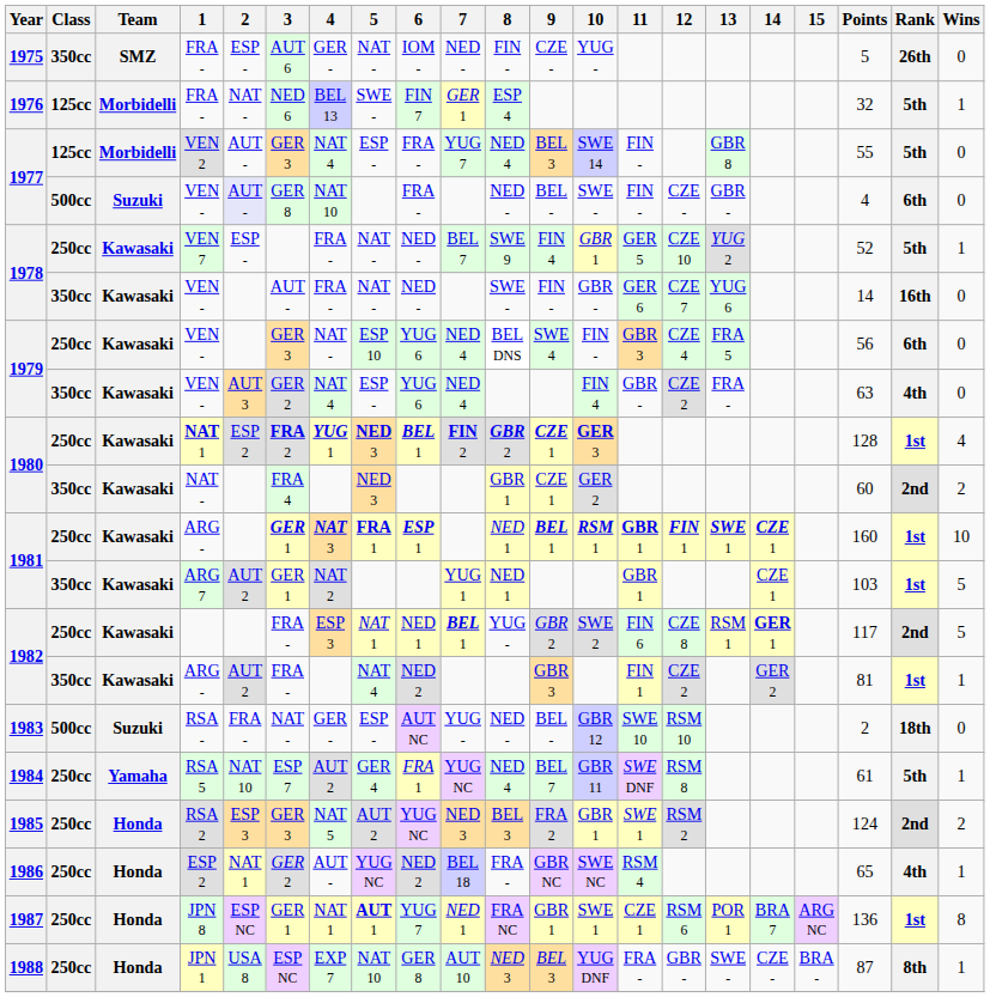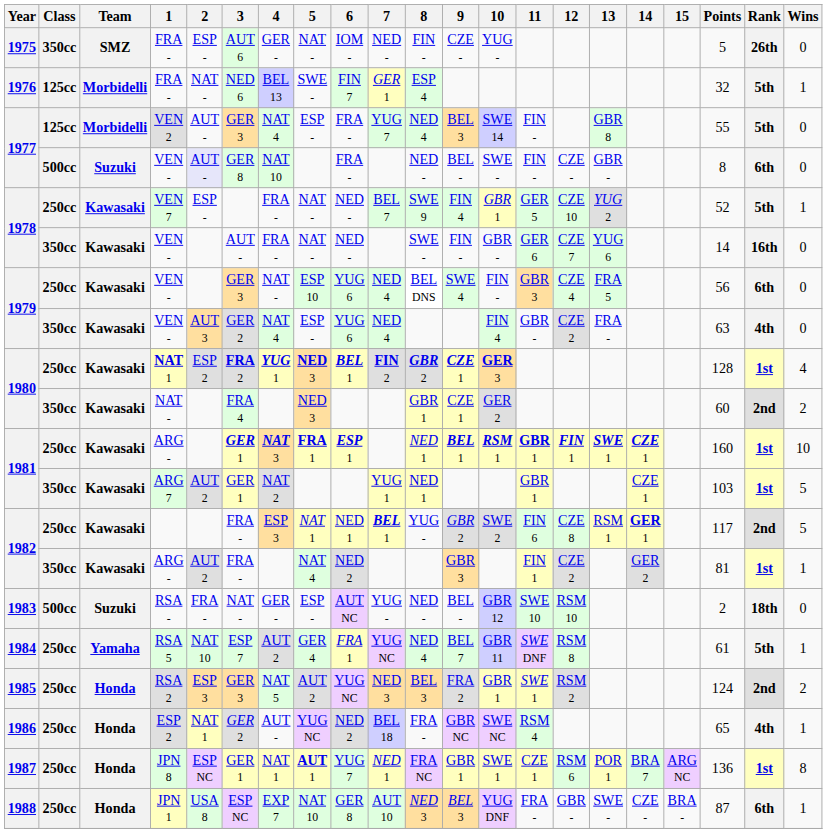1977 / VEN - | Points: 4 -> 8
JPN 1 | Rank: 8th -> 6th
